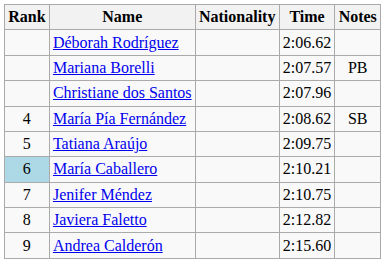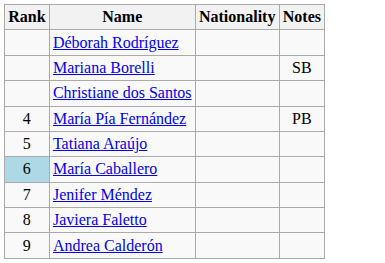- column: Time | 2:06.62 | 2:07.57 | 2:07.96 | 2:08.62 | 2:09.75 | 2:10.21 | 2:10.75 | 2:12.82 | 2:15.60
Mariana Borelli | Notes: PB -> SB
María Pía Fernández | Notes: SB -> PB
